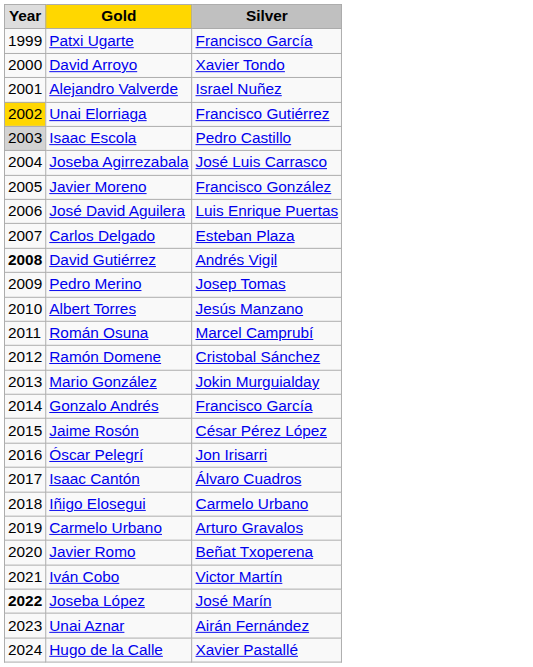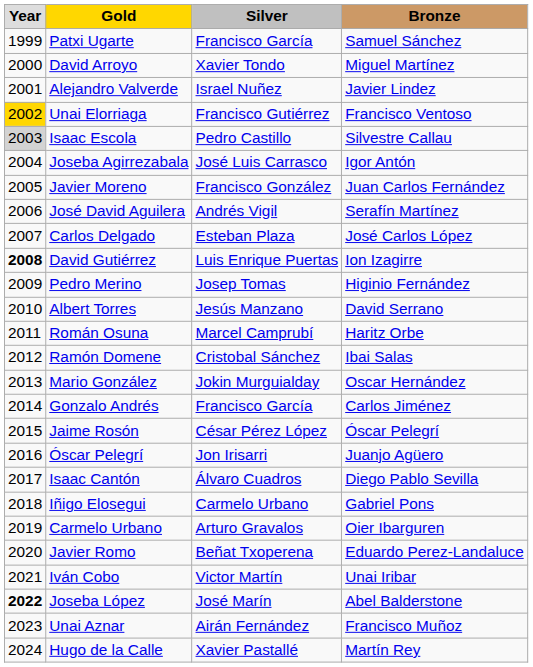+ column: Bronze | Samuel Sánchez | Miguel Martínez | Javier Lindez | Francisco Ventoso | Silvestre Callau | Igor Antón | Juan Carlos Fernández | Serafín Martínez | José Carlos López | Ion Izagirre | Higinio Fernández | David Serrano | Haritz Orbe | Ibai Salas | Oscar Hernández | Carlos Jiménez | Óscar Pelegrí | Juanjo Agüero | Diego Pablo Sevilla | Gabriel Pons | Oier Ibarguren | Eduardo Perez-Landaluce | Unai Iribar | Abel Balderstone | Francisco Muñoz | Martín Rey
José David Aguilera | Silver: Luis Enrique Puertas -> Andrés Vigil
David Gutiérrez | Silver: Andrés Vigil -> Luis Enrique Puertas
